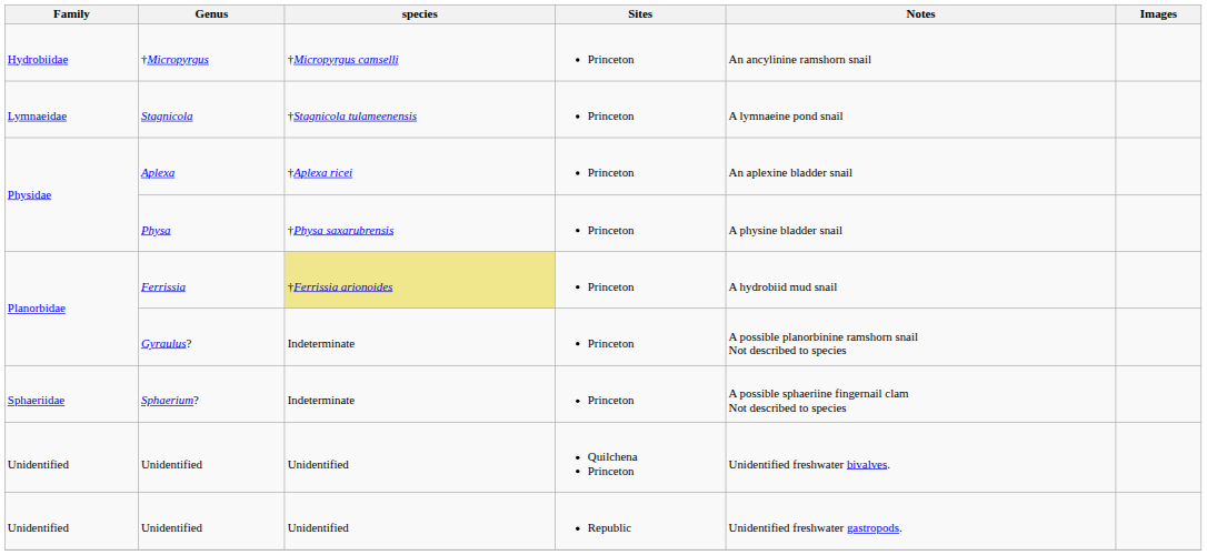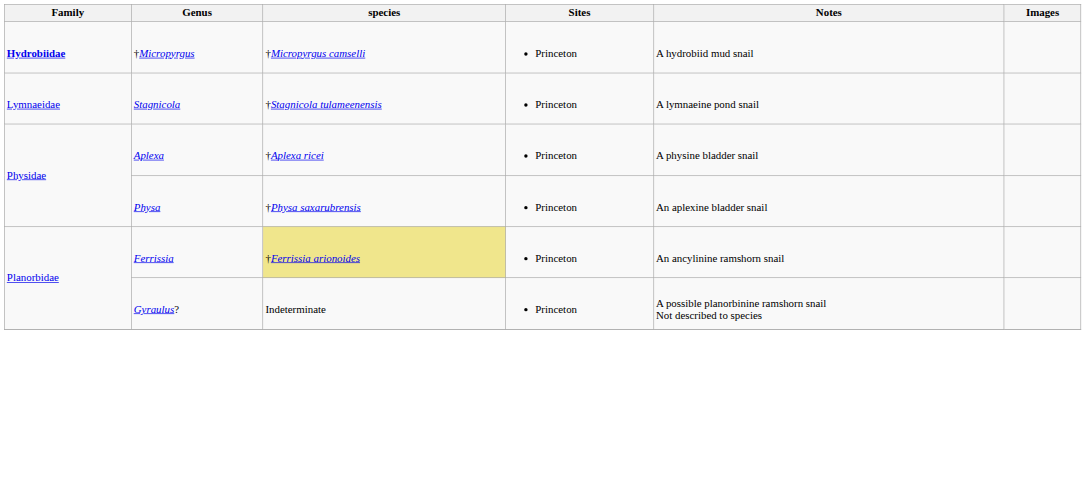†Micropyrgus | Family: normal -> bold
†Micropyrgus | Notes: An ancylinine ramshorn snail -> A hydrobiid mud snail
Aplexa | Notes: An aplexine bladder snail -> A physine bladder snail
Physa | Notes: A physine bladder snail -> An aplexine bladder snail
Ferrissia | Notes: A hydrobiid mud snail -> An ancylinine ramshorn snail
- row: Sphaeriidae | Sphaerium? | Indeterminate | Princeton | A possible sphaeriine fingernail clam Not described to species
- row: Unidentified | Unidentified | Unidentified | Quilchena Princeton | Unidentified freshwater bivalves.
- row: Unidentified | Unidentified | Unidentified | Republic | Unidentified freshwater gastropods.
